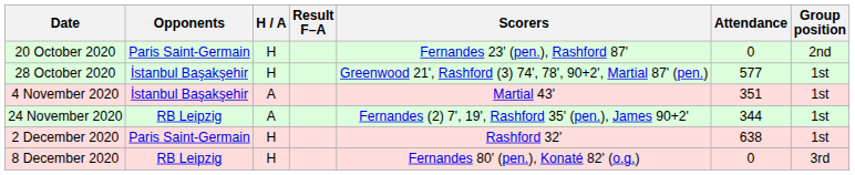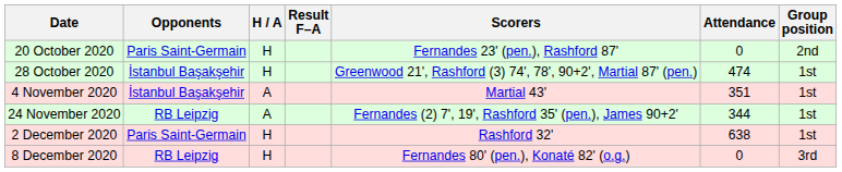28 October 2020 | Attendance: 577 -> 474
